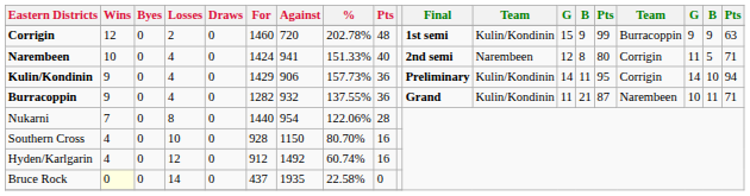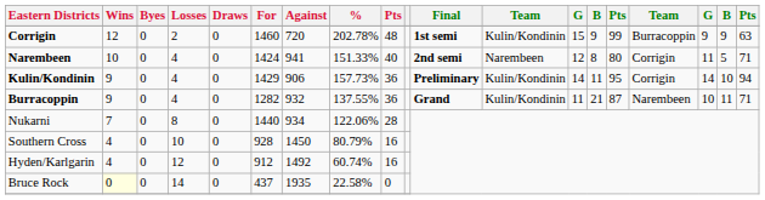Nukarni | Against: 954 -> 934
Southern Cross | Against: 1150 -> 1450
Southern Cross | %: 80.70% -> 80.79%
